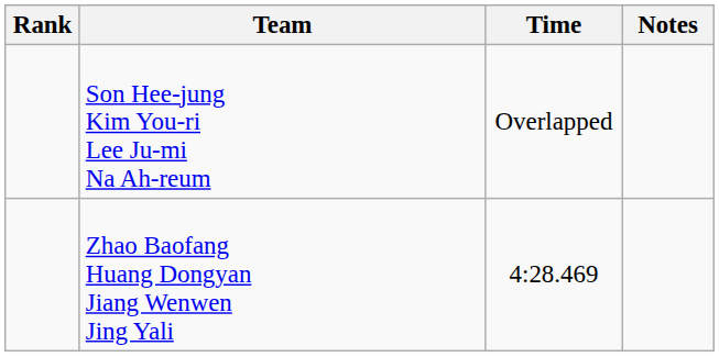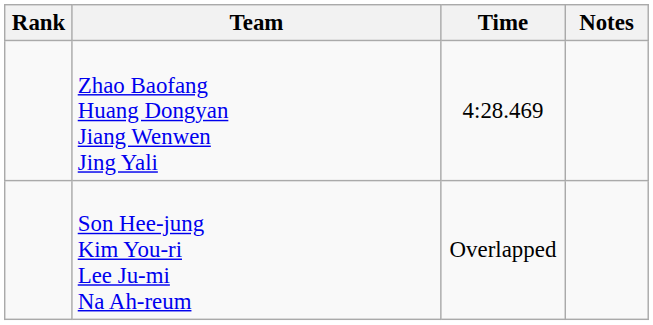rows swapped: Zhao Baofang Huang Dongyan Jiang Wenwen Jing Yali <-> Son Hee-jung Kim You-ri Lee Ju-mi Na Ah-reum
